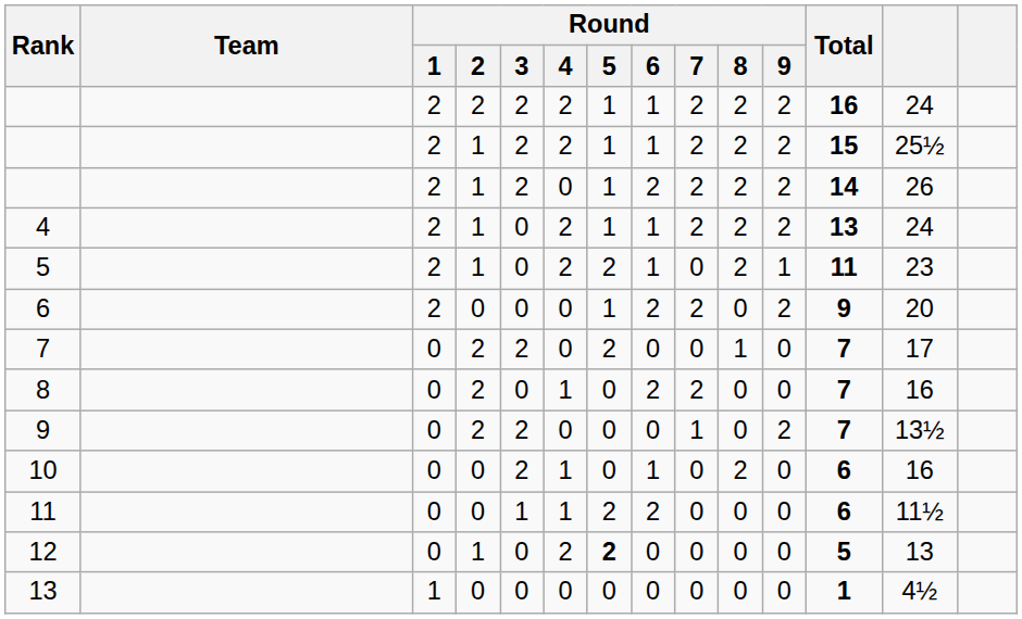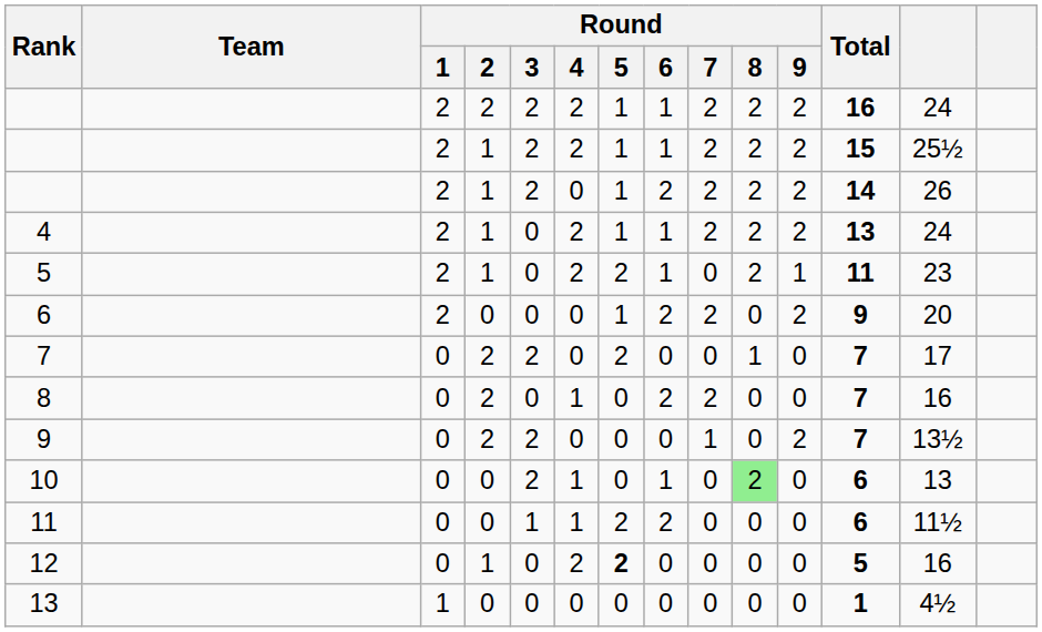10 | Round / 8: no background -> lightgreen background
10 | column 13: 16 -> 13
12 | column 13: 13 -> 16
